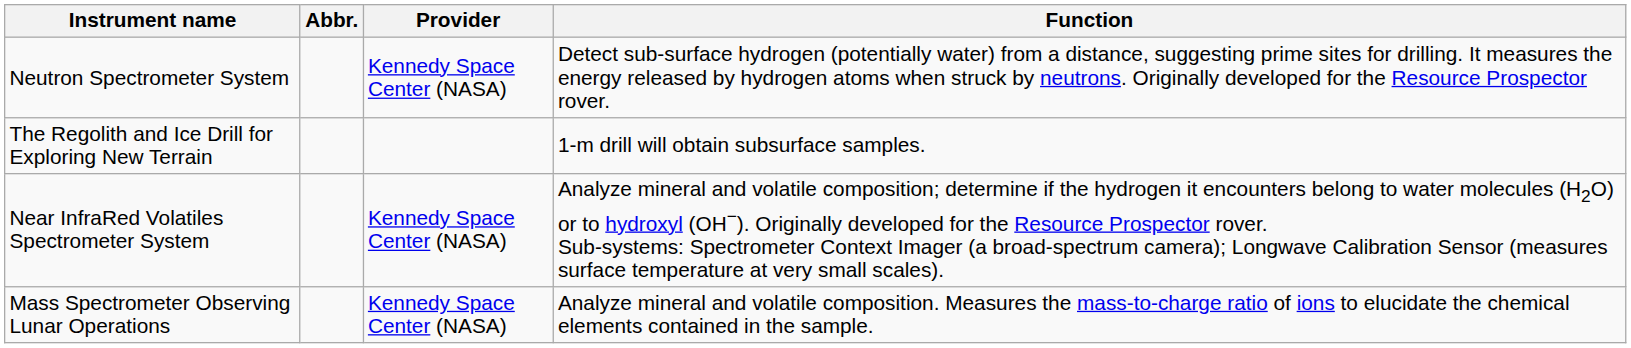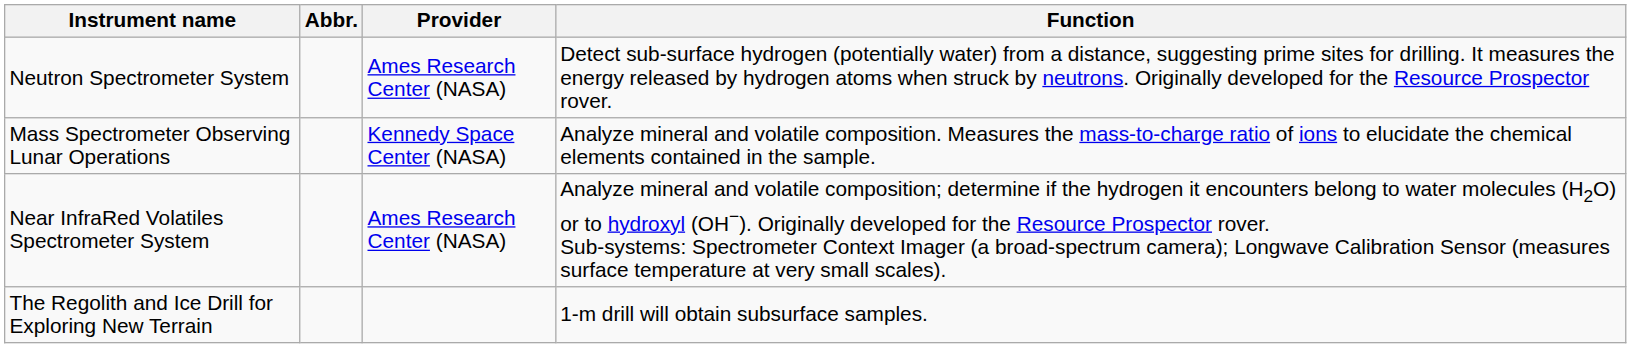Neutron Spectrometer System | Provider: Kennedy Space Center (NASA) -> Ames Research Center (NASA)
rows swapped: The Regolith and Ice Drill for Exploring New Terrain <-> Mass Spectrometer Observing Lunar Operations
Near InfraRed Volatiles Spectrometer System | Provider: Kennedy Space Center (NASA) -> Ames Research Center (NASA)
